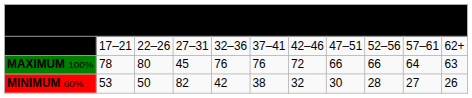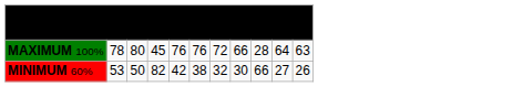- row: AGE GROUP | 17–21 | 22–26 | 27–31 | 32–36 | 37–41 | 42–46 | 47–51 | 52–56 | 57–61 | 62+
MAXIMUM 100% | column 9: 66 -> 28
MINIMUM 60% | column 9: 28 -> 66
